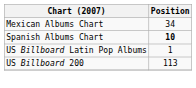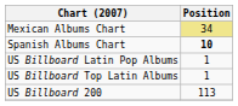Mexican Albums Chart | Position: no background -> khaki background
+ row: US Billboard Top Latin Albums | 1
